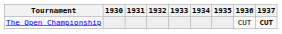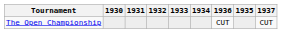columns swapped: 1935 <-> 1936
The Open Championship | 1937: bold -> normal
